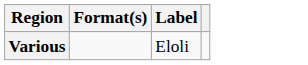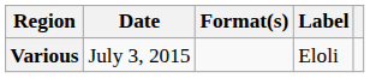+ column: Date | July 3, 2015
